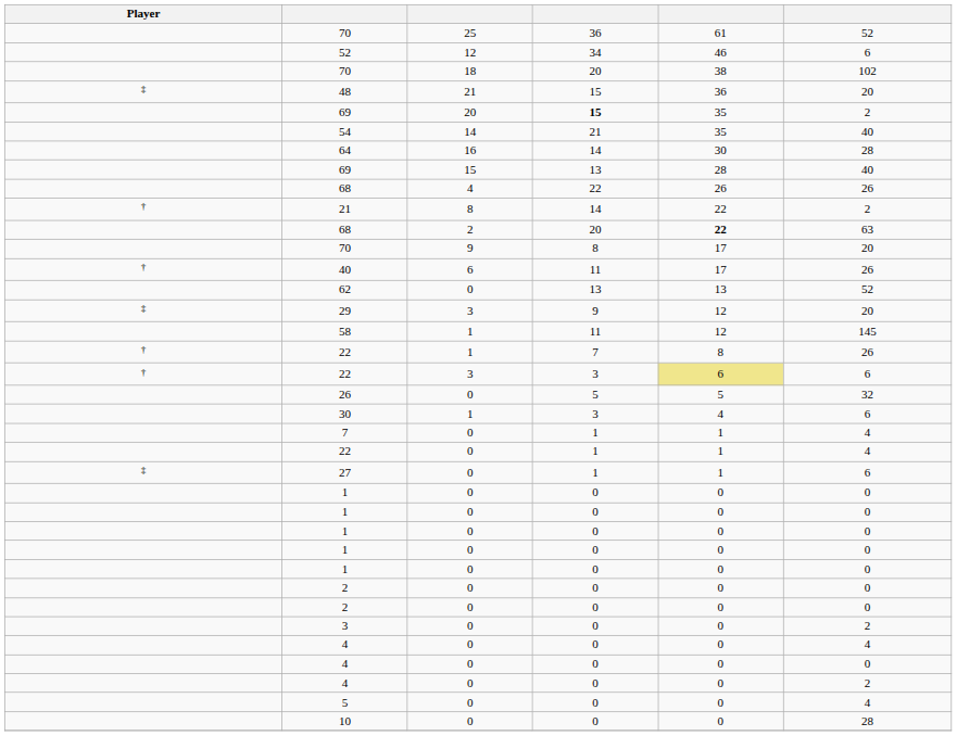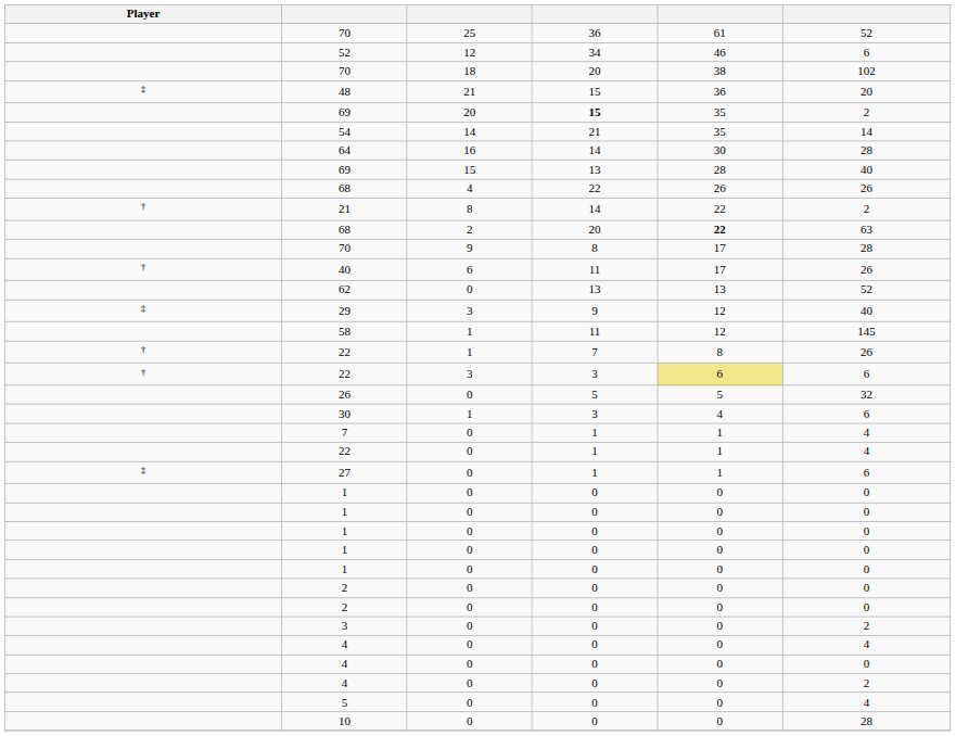54 | column 6: 40 -> 14
70 / 9 | column 6: 20 -> 28
29 | column 6: 20 -> 40
